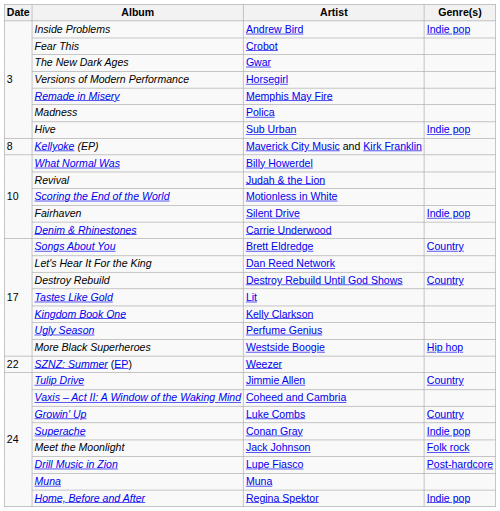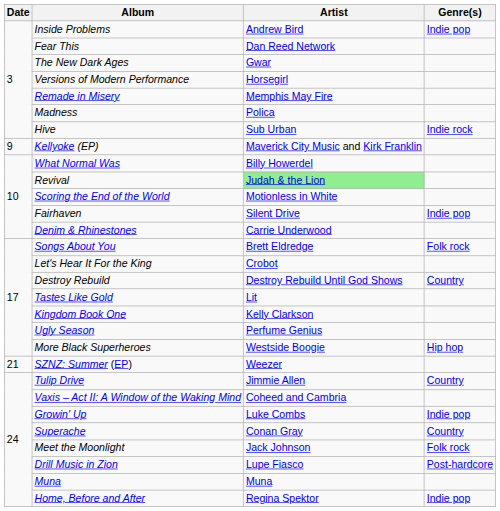Fear This | Artist: Crobot -> Dan Reed Network
Hive | Genre(s): Indie pop -> Indie rock
Kellyoke (EP) | Date: 8 -> 9
Revival | Artist: no background -> lightgreen background
Songs About You | Genre(s): Country -> Folk rock
Let's Hear It For the King | Artist: Dan Reed Network -> Crobot
SZNZ: Summer (EP) | Date: 22 -> 21
Growin' Up | Genre(s): Country -> Indie pop
Superache | Genre(s): Indie pop -> Country
